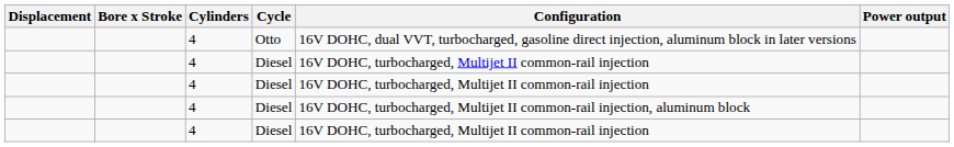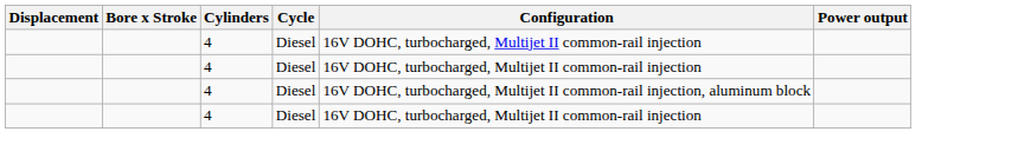- row: 4 | Otto | 16V DOHC, dual VVT, turbocharged, gasoline direct injection, aluminum block in later versions
